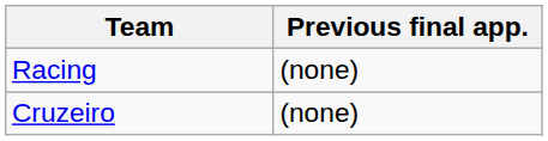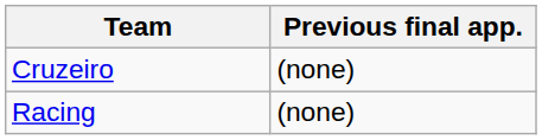rows swapped: Racing <-> Cruzeiro
